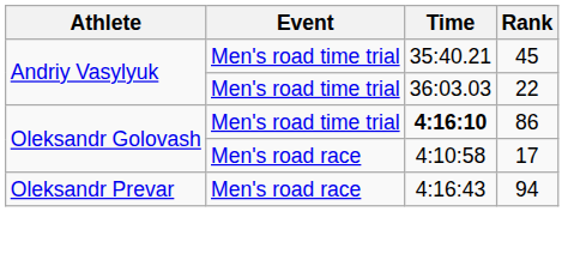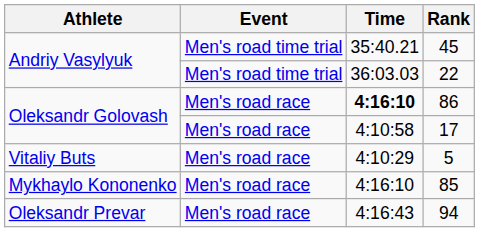86 | Event: Men's road time trial -> Men's road race
+ row: Vitaliy Buts | Men's road race | 4:10:29 | 5
+ row: Mykhaylo Kononenko | Men's road race | 4:16:10 | 85
